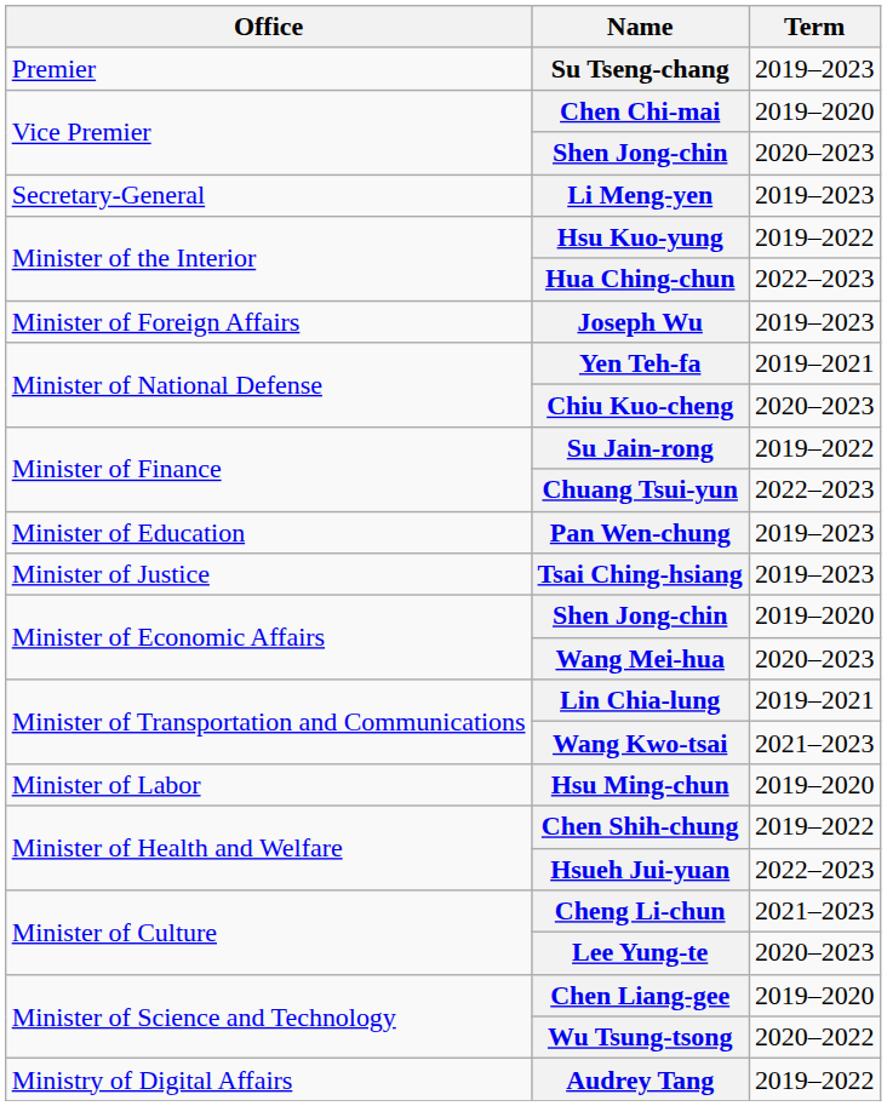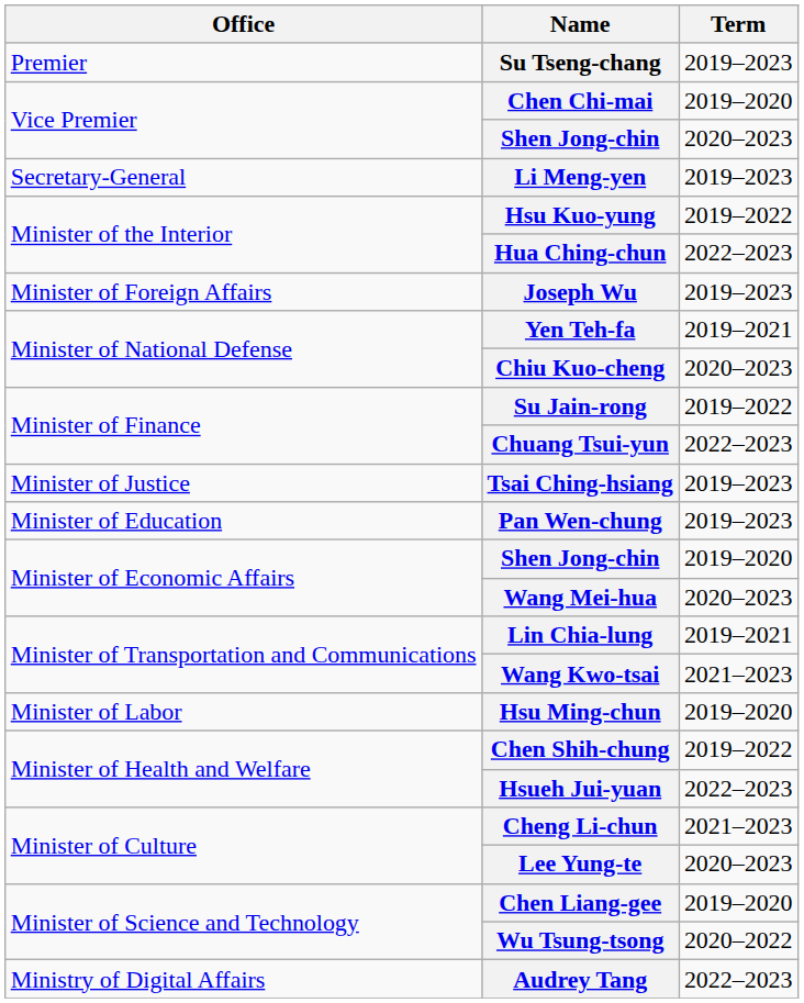rows swapped: Pan Wen-chung <-> Tsai Ching-hsiang
Audrey Tang | Term: 2019–2022 -> 2022–2023
